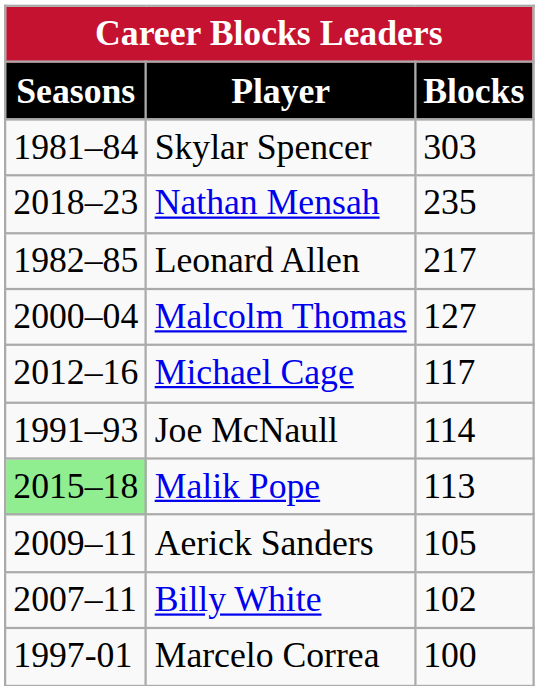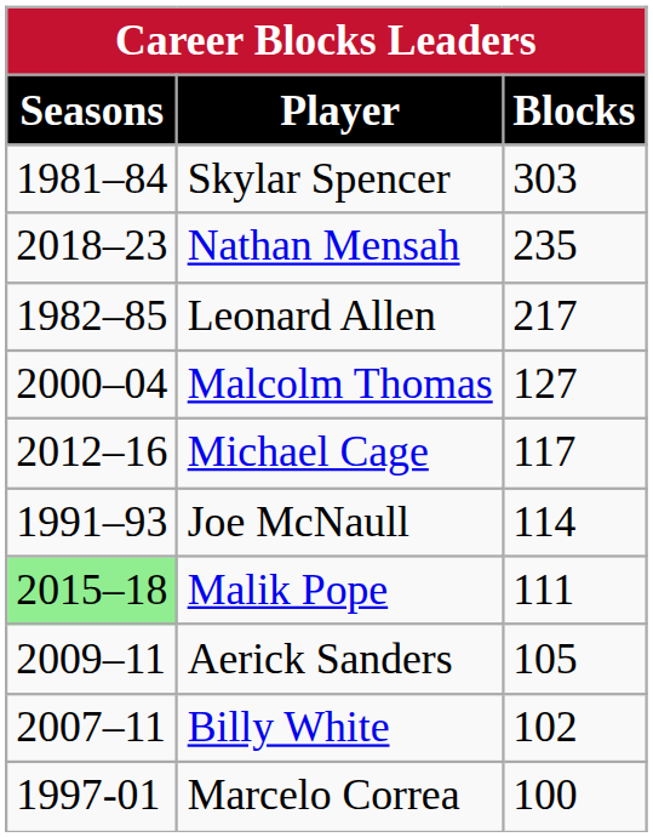Malik Pope | Blocks: 113 -> 111
